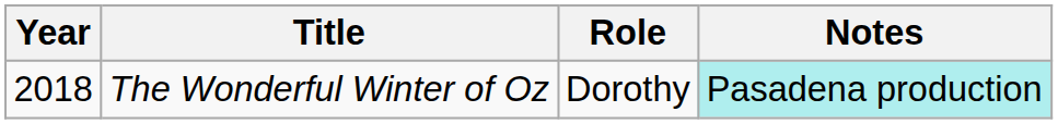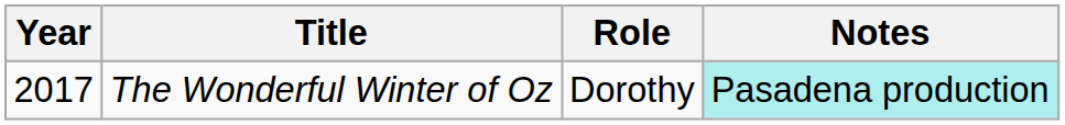The Wonderful Winter of Oz | Year: 2018 -> 2017
